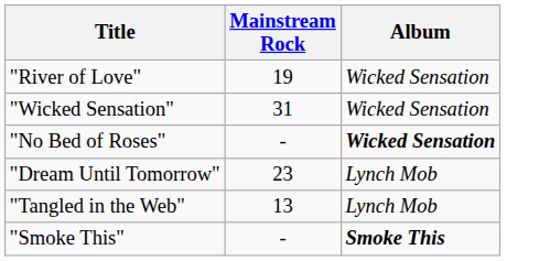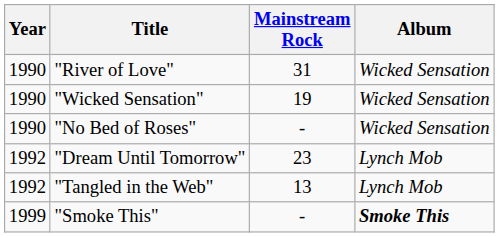+ column: Year | 1990 | 1990 | 1990 | 1992 | 1992 | 1999
"River of Love" | Mainstream Rock: 19 -> 31
"Wicked Sensation" | Mainstream Rock: 31 -> 19
"No Bed of Roses" | Album: bold -> normal
